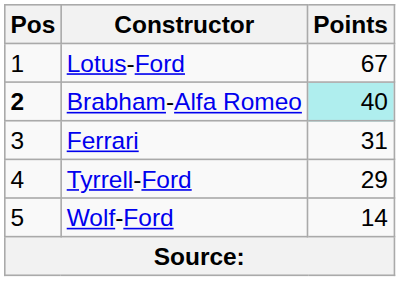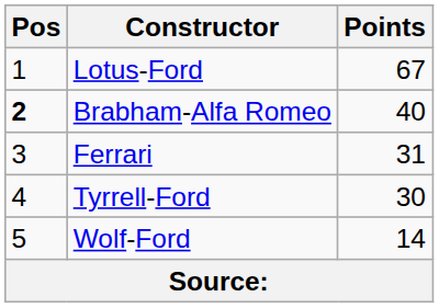Brabham-Alfa Romeo | Points: paleturquoise background -> no background
Tyrrell-Ford | Points: 29 -> 30
